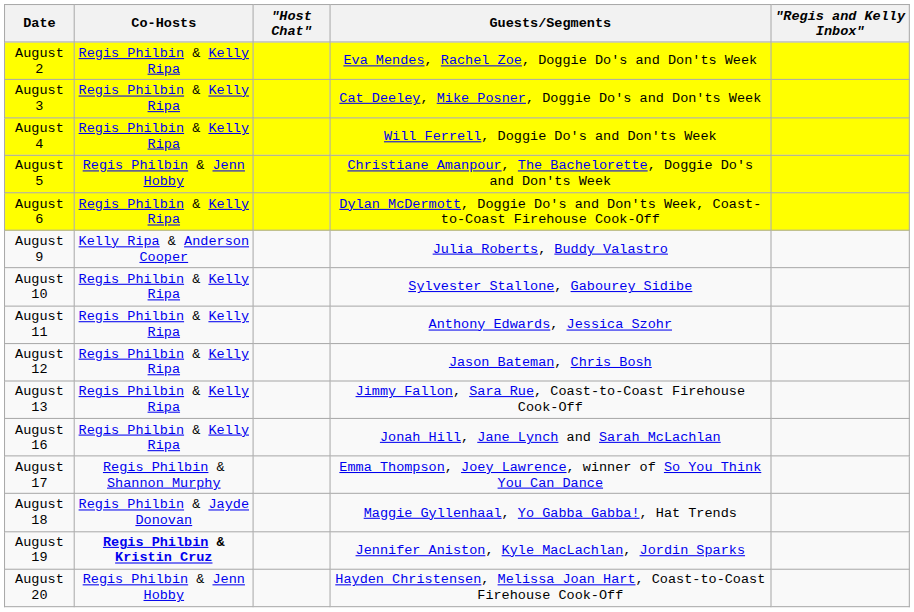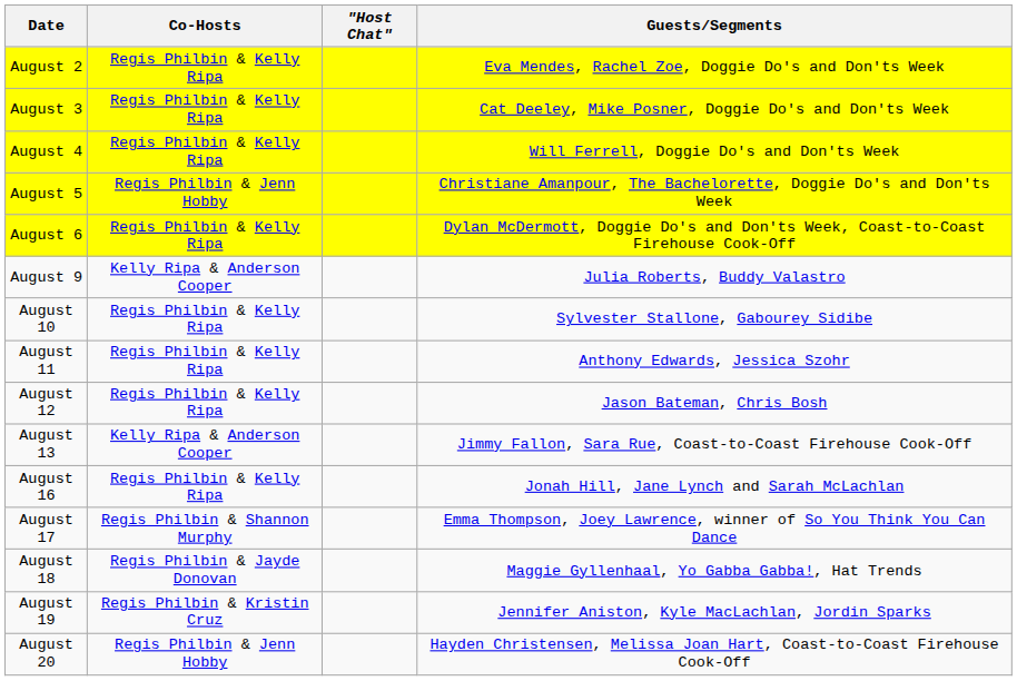- column: "Regis and Kelly Inbox"
August 13 | Co-Hosts: Regis Philbin & Kelly Ripa -> Kelly Ripa & Anderson Cooper
August 19 | Co-Hosts: bold -> normal
